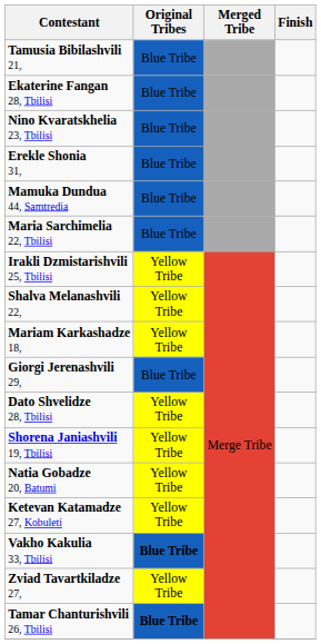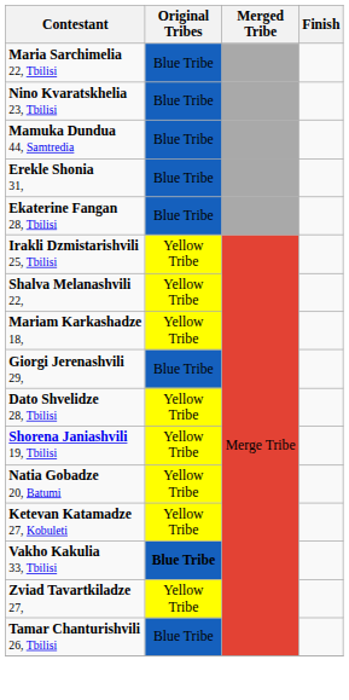- row: Tamusia Bibilashvili 21, | Blue Tribe
rows swapped: Maria Sarchimelia 22, Tbilisi <-> Ekaterine Fangan 28, Tbilisi
rows swapped: Mamuka Dundua 44, Samtredia <-> Erekle Shonia 31,
Tamar Chanturishvili 26, Tbilisi | Original Tribes: bold -> normal
